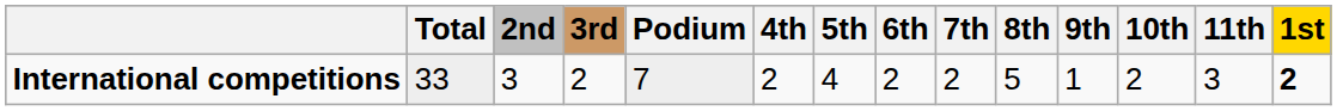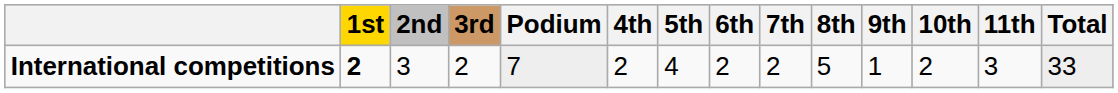columns swapped: 1st <-> Total
